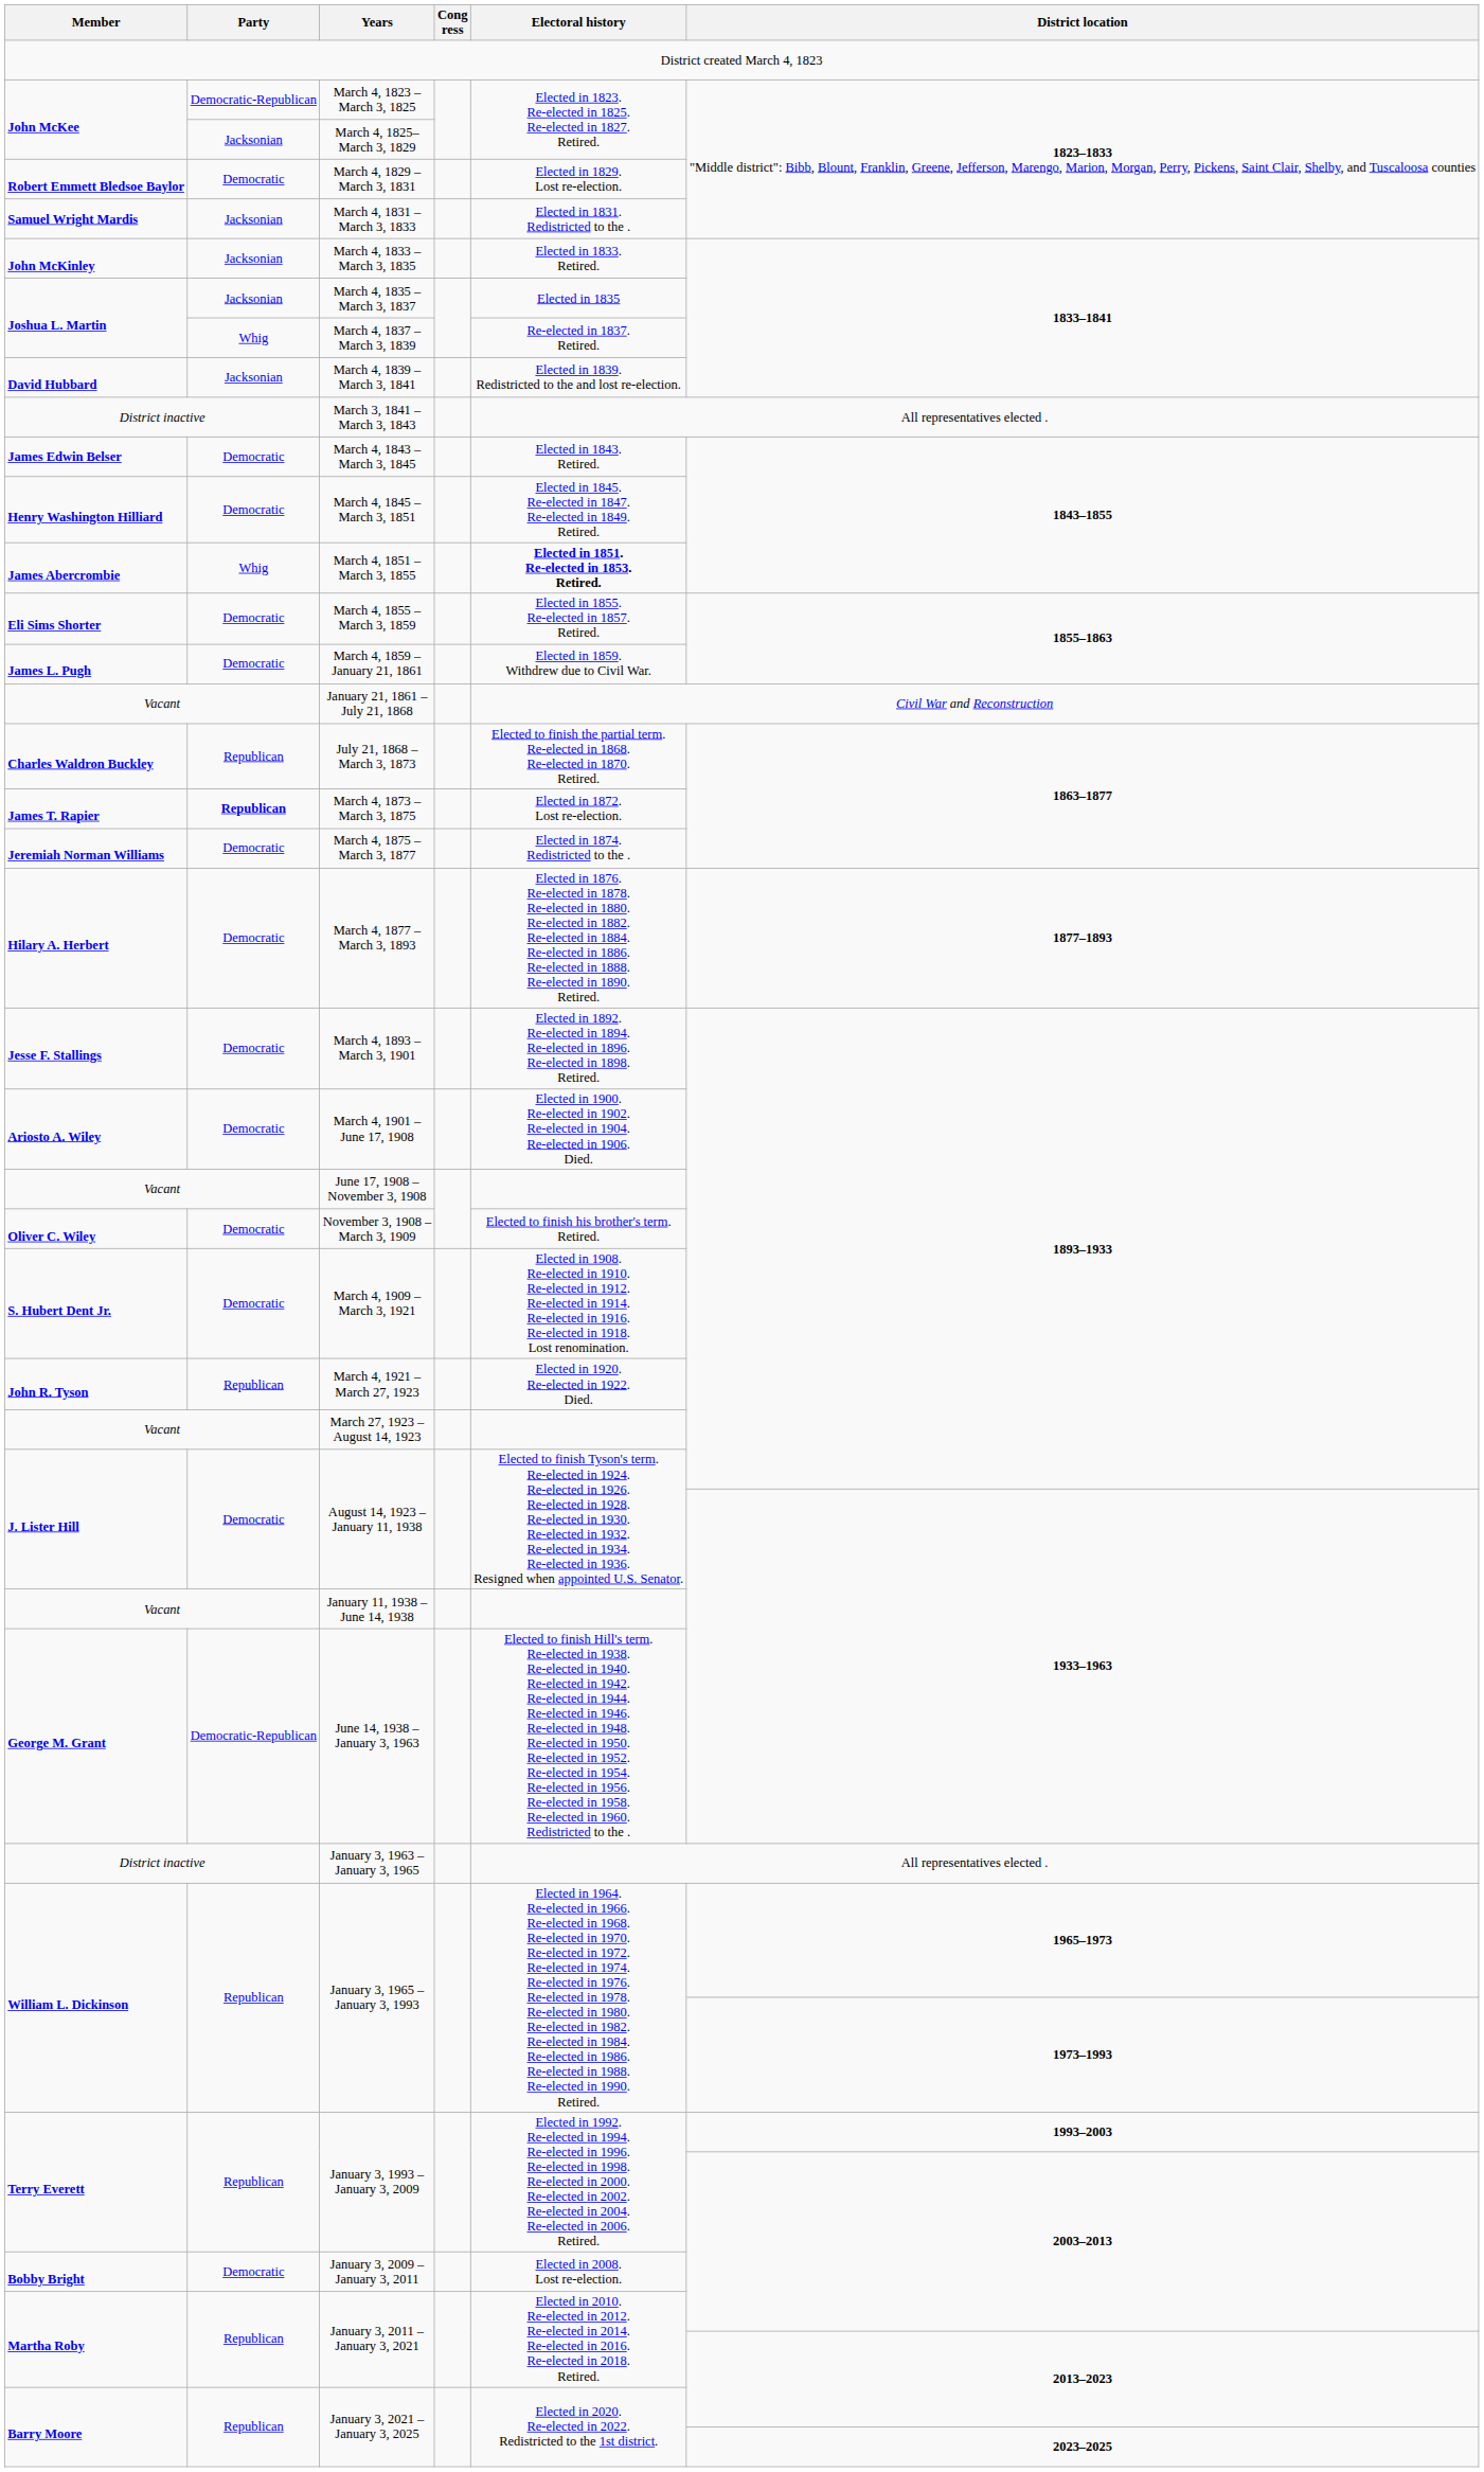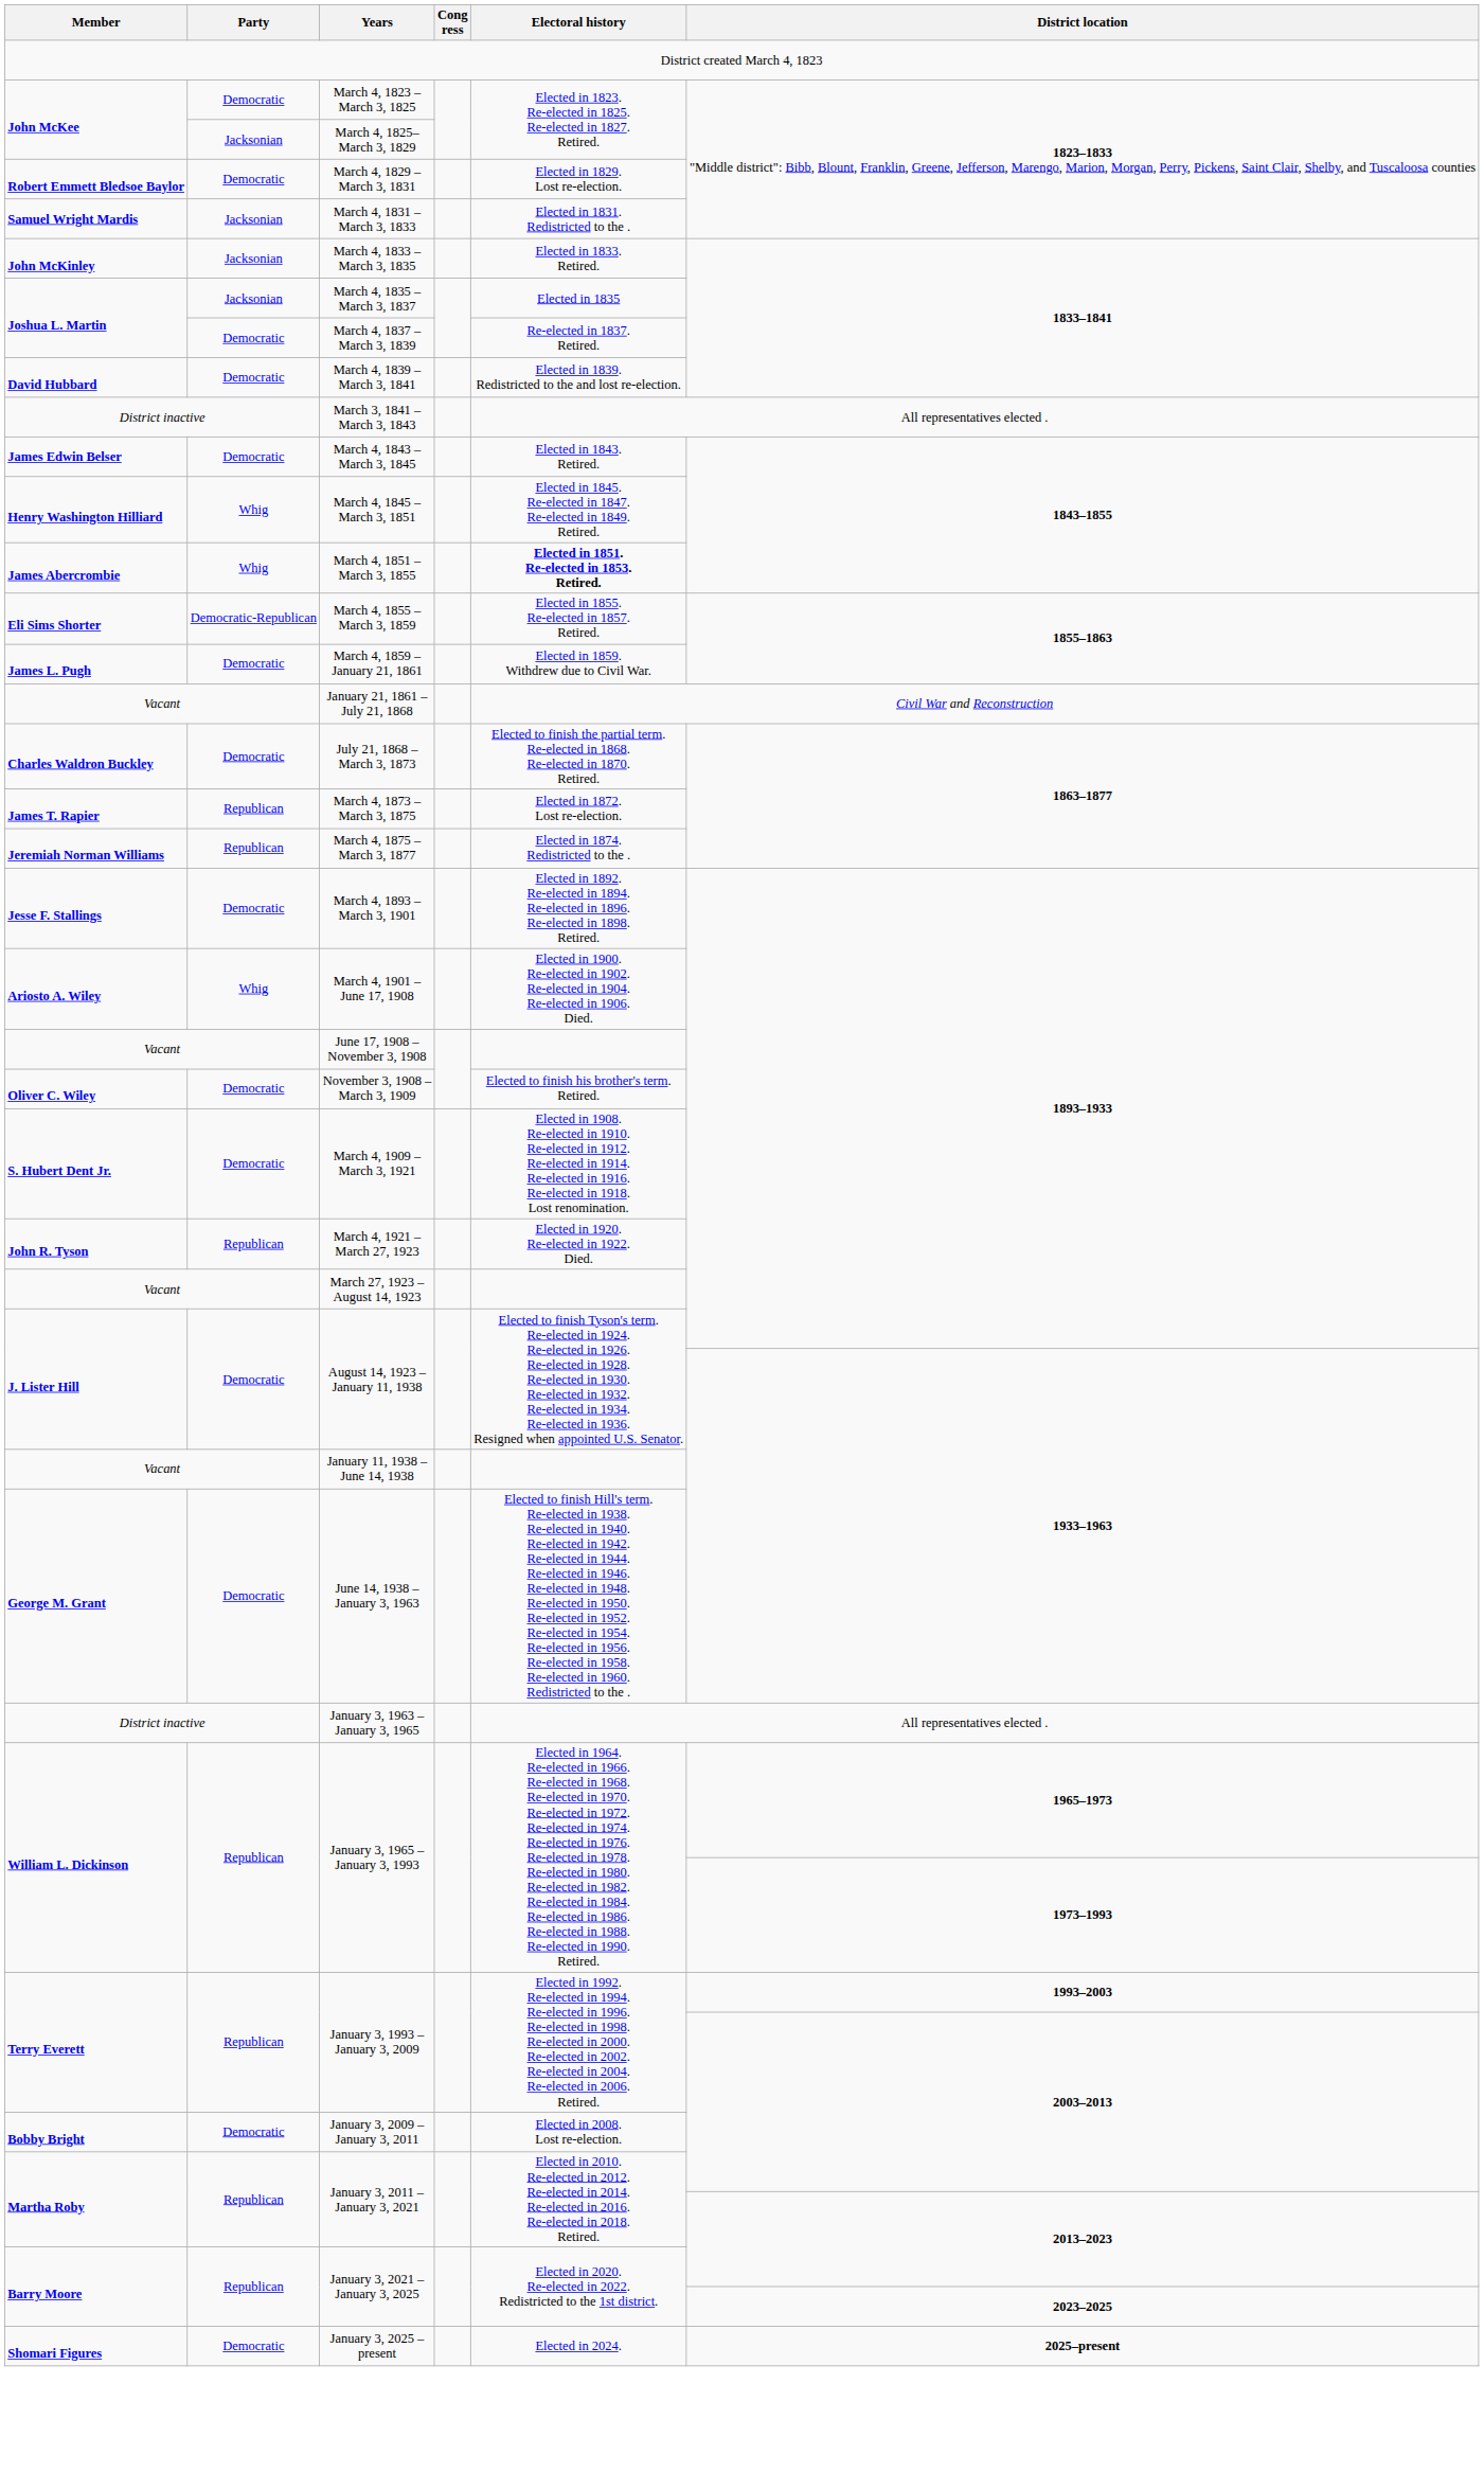March 4, 1823 – March 3, 1825 | Party: Democratic-Republican -> Democratic
March 4, 1837 – March 3, 1839 | Party: Whig -> Democratic
March 4, 1839 – March 3, 1841 | Party: Jacksonian -> Democratic
March 4, 1845 – March 3, 1851 | Party: Democratic -> Whig
March 4, 1855 – March 3, 1859 | Party: Democratic -> Democratic-Republican
July 21, 1868 – March 3, 1873 | Party: Republican -> Democratic
March 4, 1873 – March 3, 1875 | Party: bold -> normal
March 4, 1875 – March 3, 1877 | Party: Democratic -> Republican
- row: Hilary A. Herbert | Democratic | March 4, 1877 – March 3, 1893 | Elected in 1876. Re-elected in 1878. Re-elected in 1880. Re-elected in 1882. Re-elected in 1884. Re-elected in 1886. Re-elected in 1888. Re-elected in 1890. Retired. | 1877–1893
March 4, 1901 – June 17, 1908 | Party: Democratic -> Whig
June 14, 1938 – January 3, 1963 | Party: Democratic-Republican -> Democratic
+ row: Shomari Figures | Democratic | January 3, 2025 – present | Elected in 2024. | 2025–present
